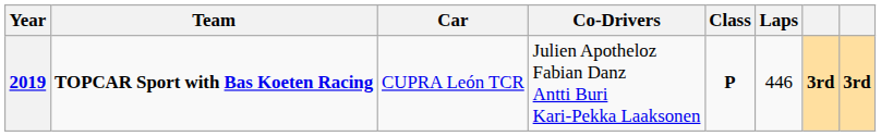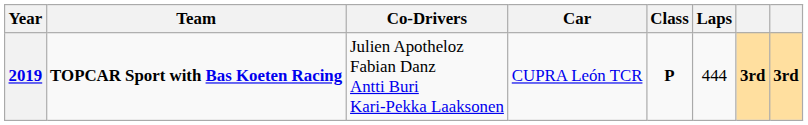columns swapped: Co-Drivers <-> Car
2019 | Laps: 446 -> 444
